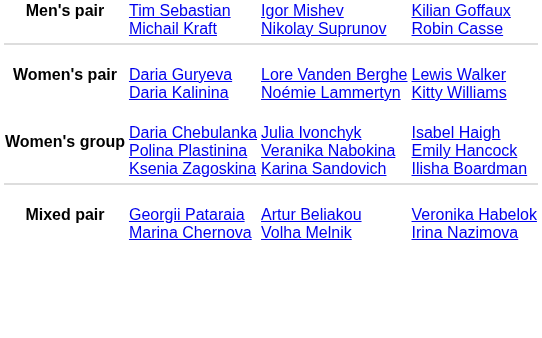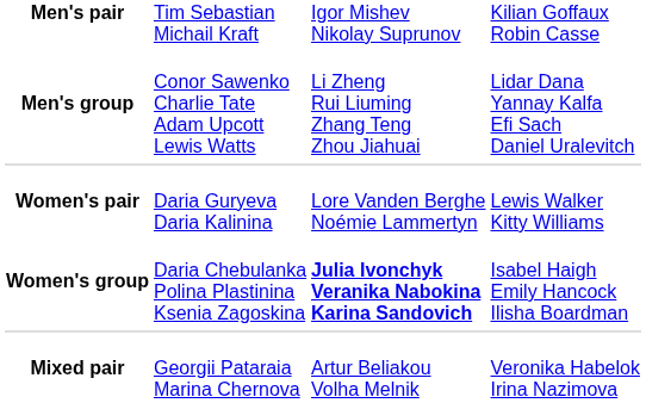+ row: Men's group | Conor Sawenko Charlie Tate Adam Upcott Lewis Watts | Li Zheng Rui Liuming Zhang Teng Zhou Jiahuai | Lidar Dana Yannay Kalfa Efi Sach Daniel Uralevitch
Women's group | column 3: normal -> bold
